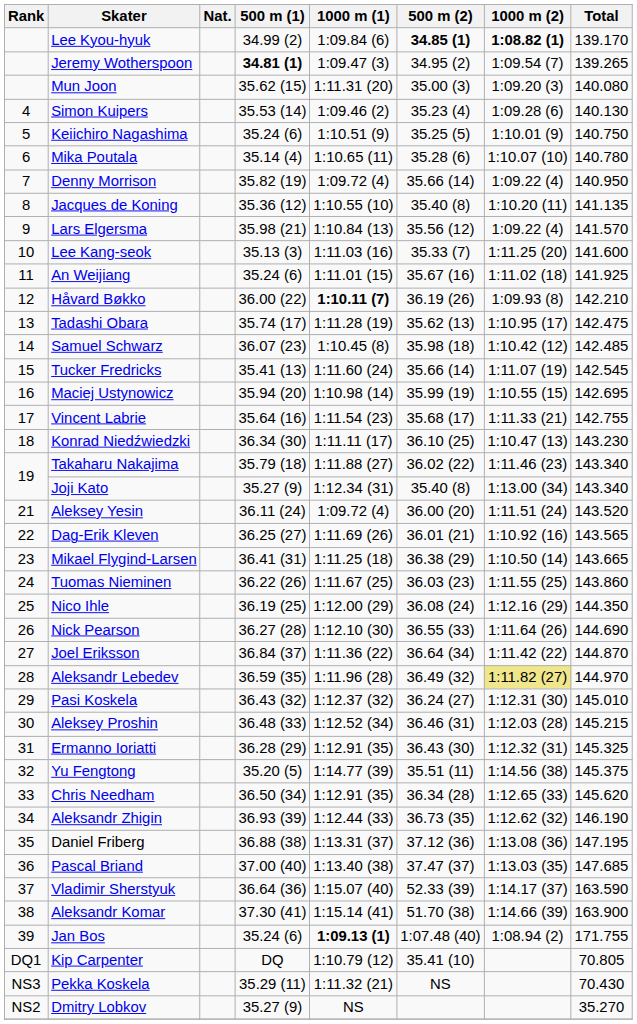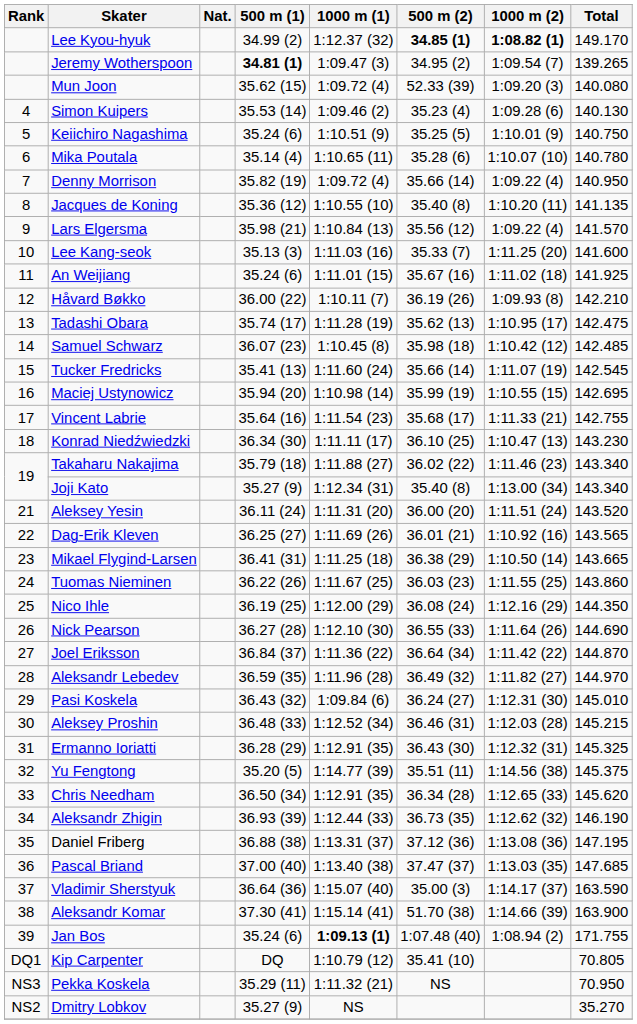Lee Kyou-hyuk | 1000 m (1): 1:09.84 (6) -> 1:12.37 (32)
Lee Kyou-hyuk | Total: 139.170 -> 149.170
Mun Joon | 1000 m (1): 1:11.31 (20) -> 1:09.72 (4)
Mun Joon | 500 m (2): 35.00 (3) -> 52.33 (39)
Håvard Bøkko | 1000 m (1): bold -> normal
Aleksey Yesin | 1000 m (1): 1:09.72 (4) -> 1:11.31 (20)
Aleksandr Lebedev | 1000 m (2): khaki background -> no background
Pasi Koskela | 1000 m (1): 1:12.37 (32) -> 1:09.84 (6)
Vladimir Sherstyuk | 500 m (2): 52.33 (39) -> 35.00 (3)
Pekka Koskela | Total: 70.430 -> 70.950
